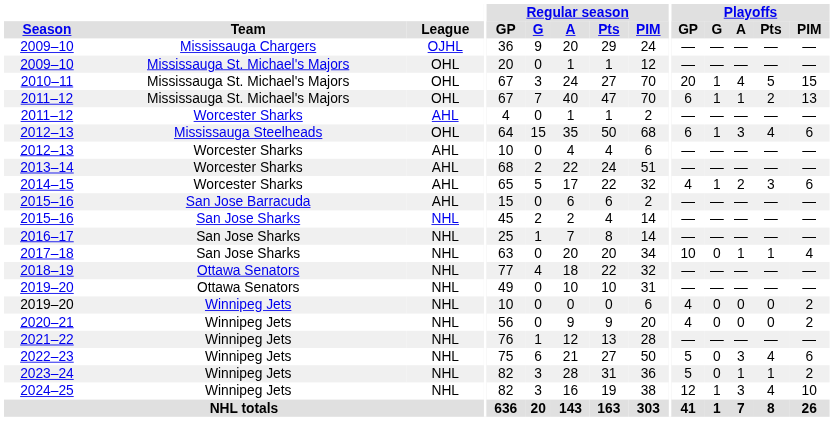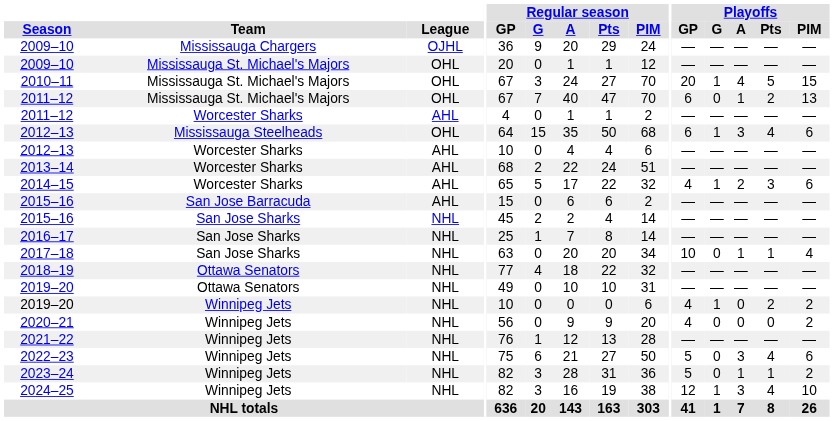2011–12 / Mississauga St. Michael's Majors | Playoffs / G: 1 -> 0
2019–20 / Winnipeg Jets | Playoffs / G: 0 -> 1
2019–20 / Winnipeg Jets | Playoffs / Pts: 0 -> 2
